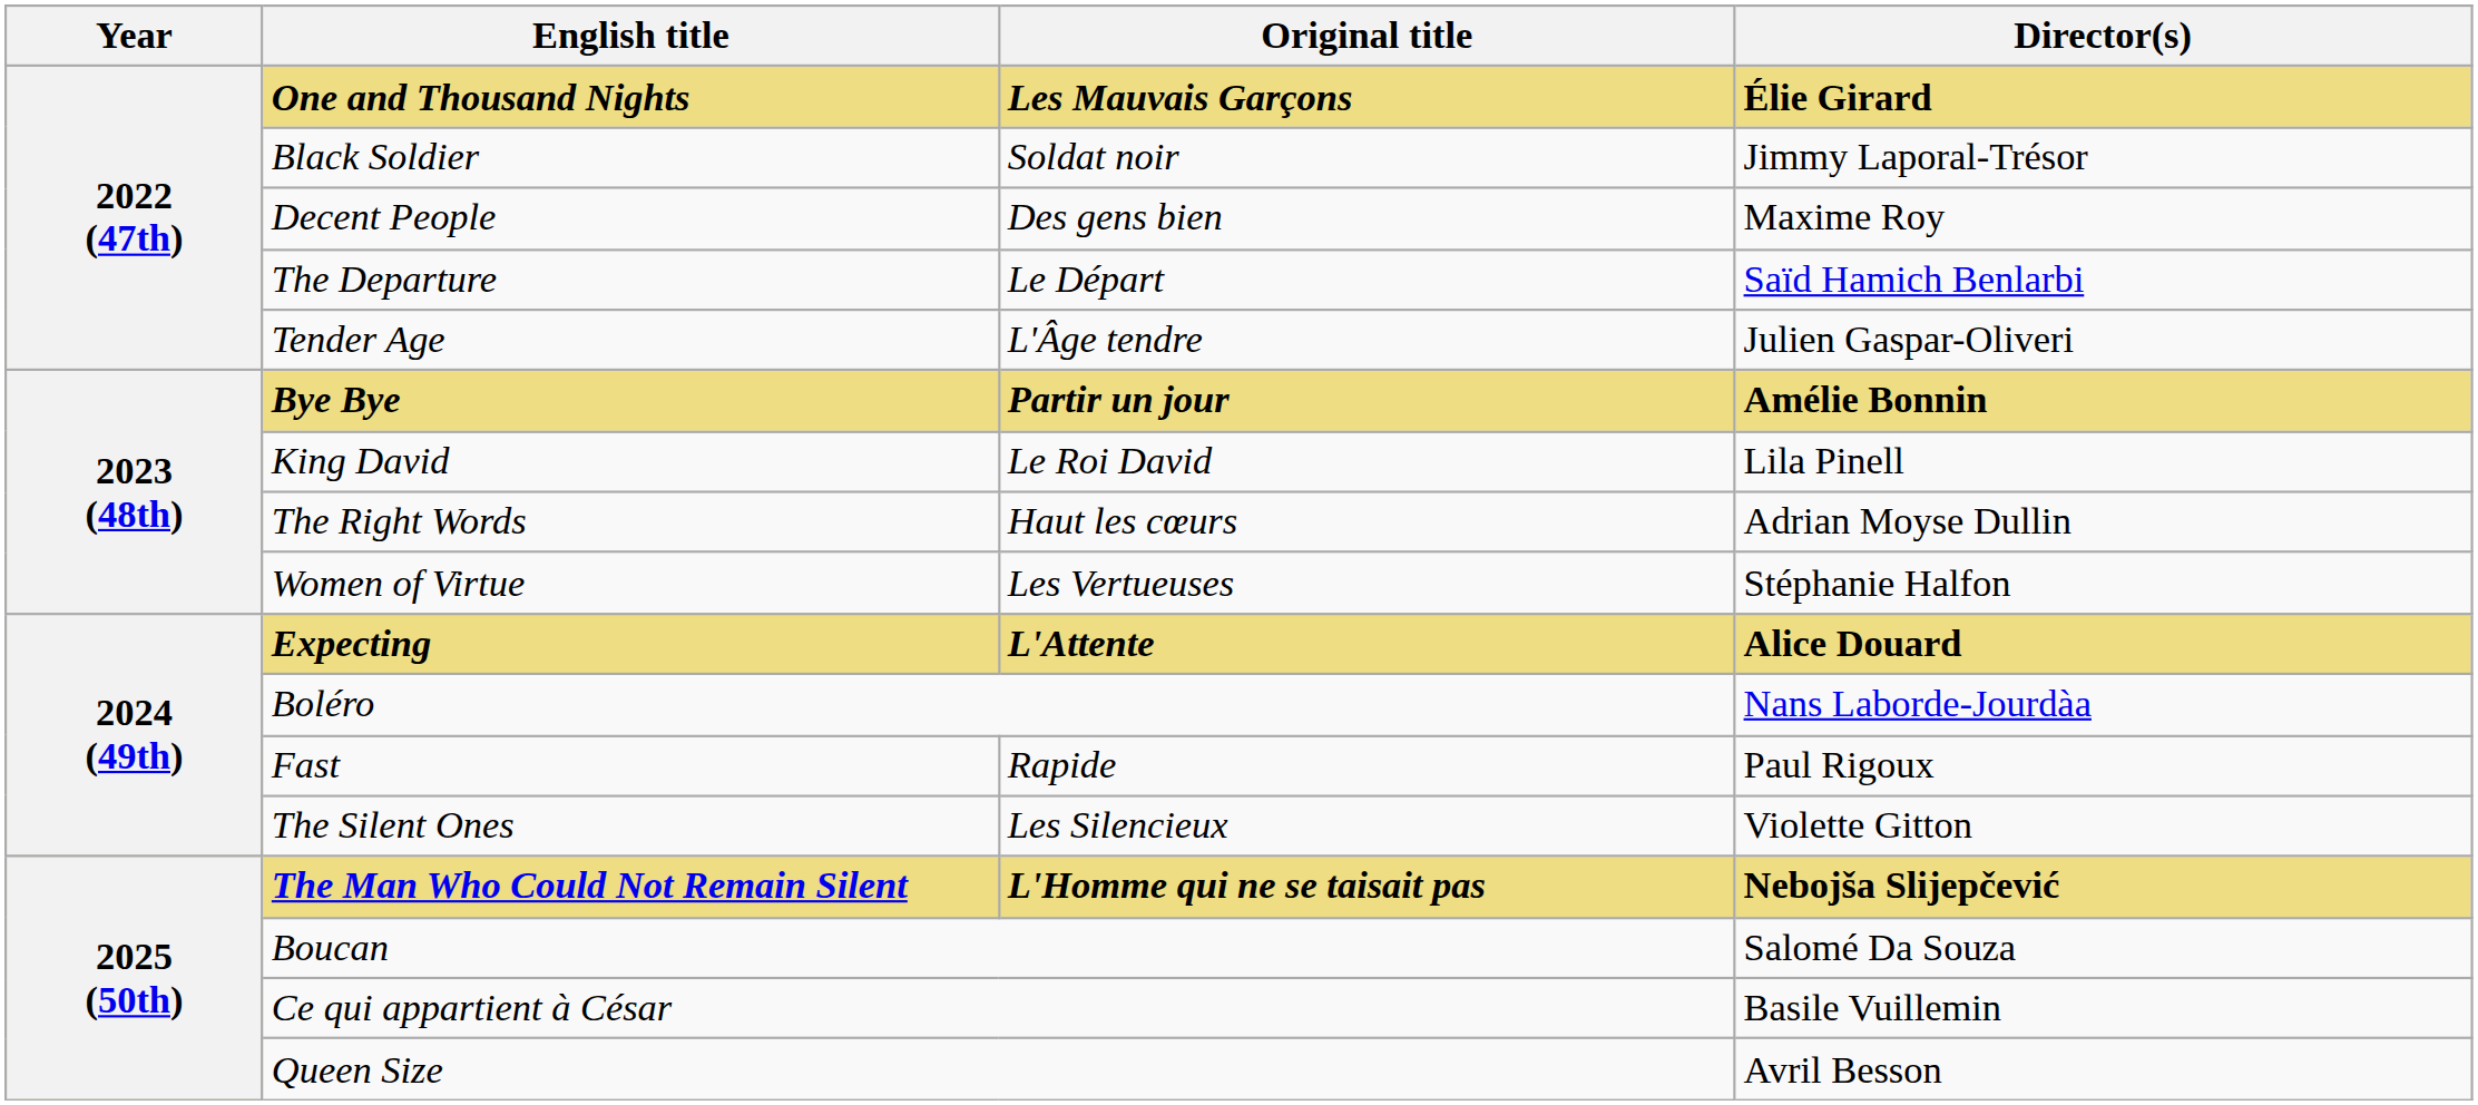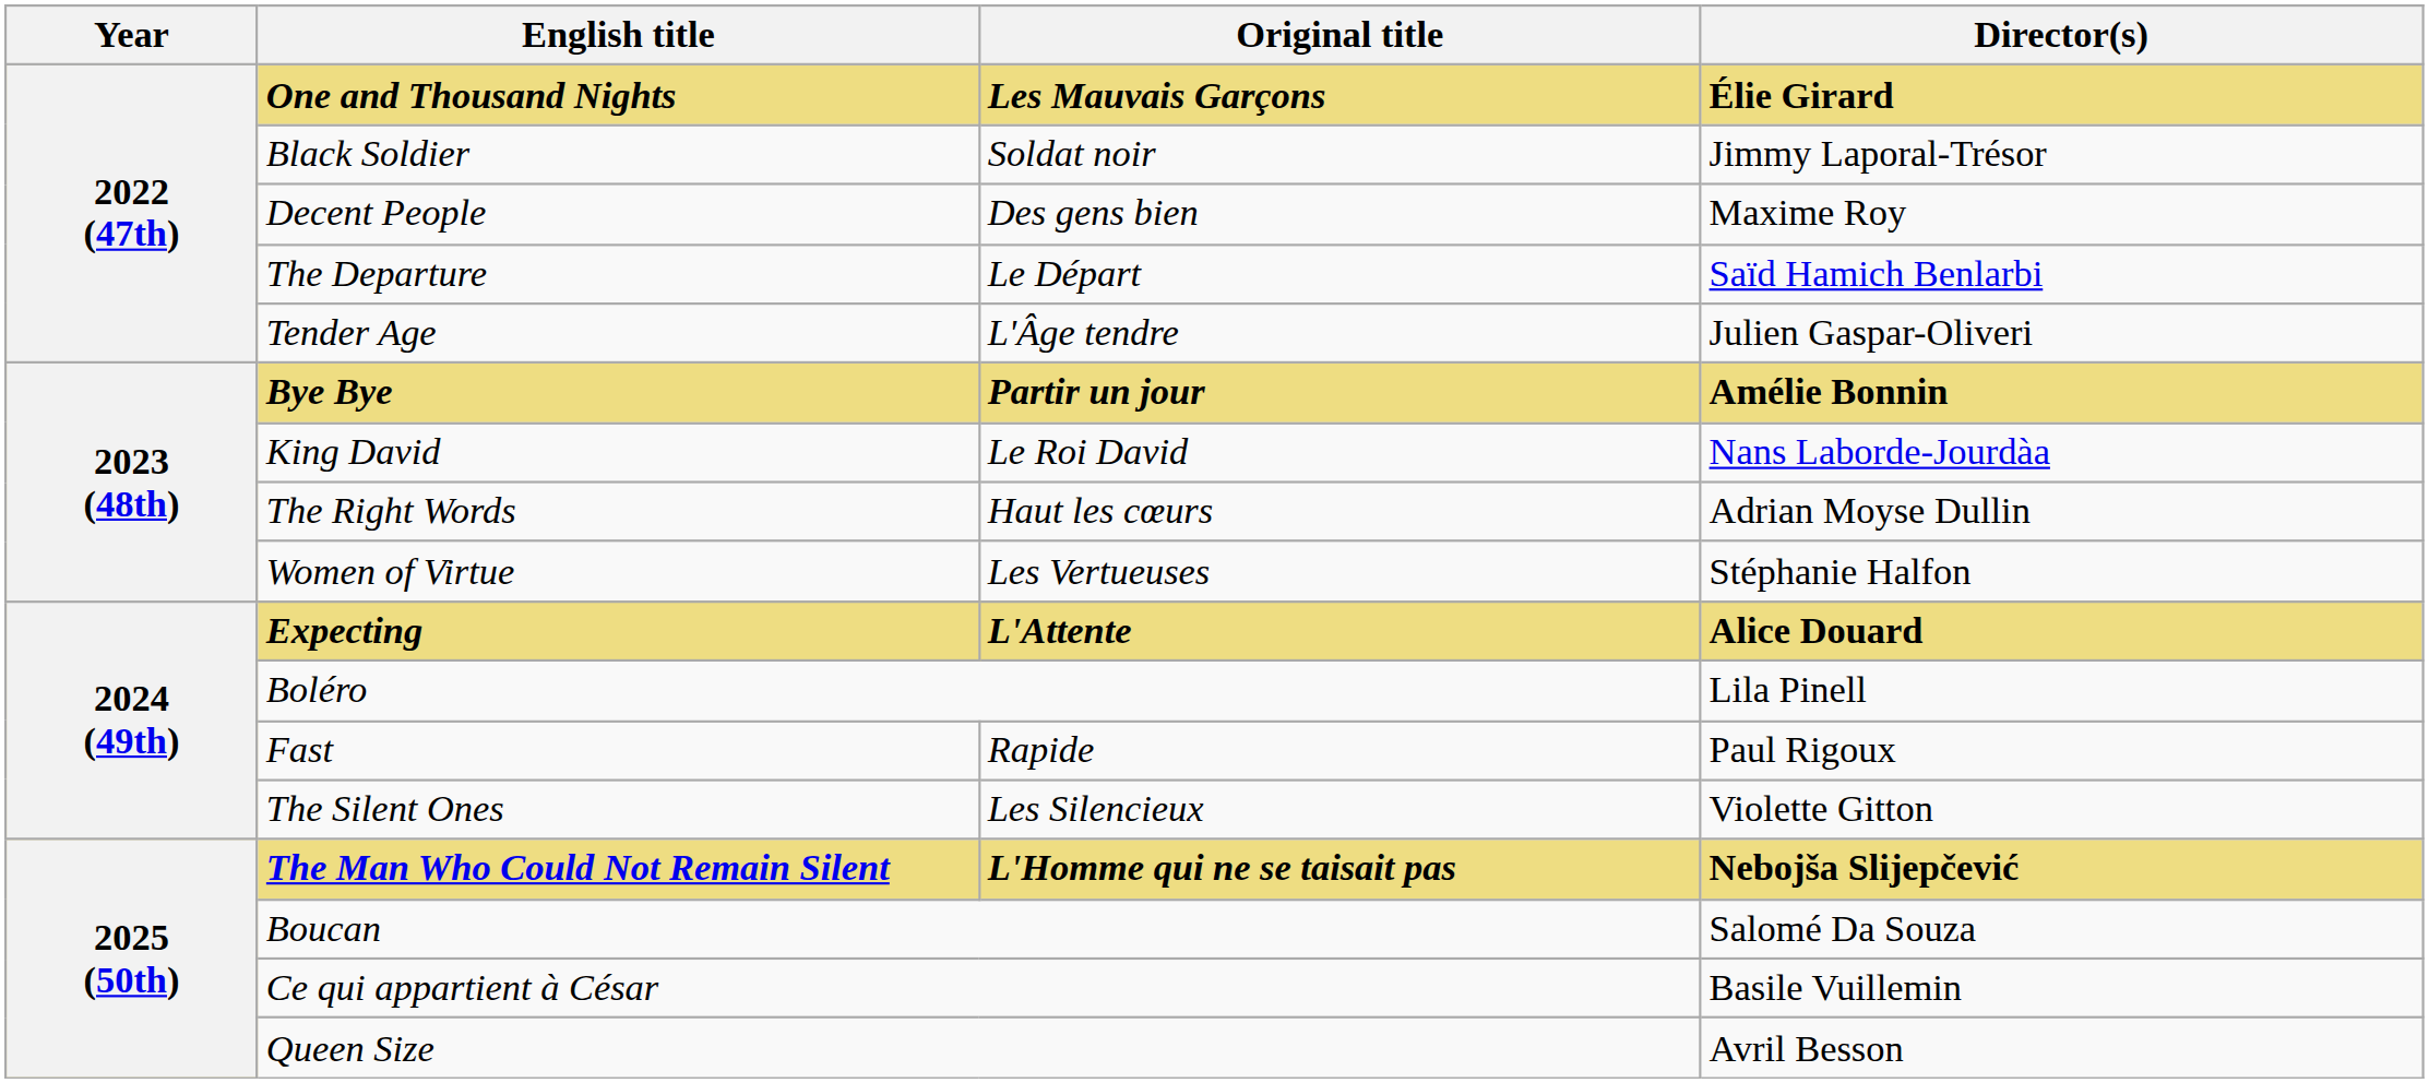King David | Director(s): Lila Pinell -> Nans Laborde-Jourdàa
Boléro | Director(s): Nans Laborde-Jourdàa -> Lila Pinell
